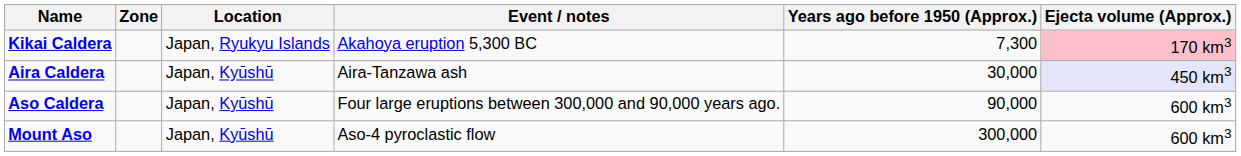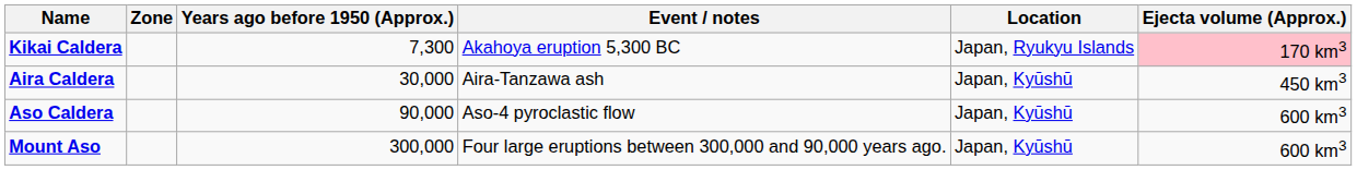columns swapped: Location <-> Years ago before 1950 (Approx.)
Aira Caldera | Ejecta volume (Approx.): lavender background -> no background
Aso Caldera | Event / notes: Four large eruptions between 300,000 and 90,000 years ago. -> Aso-4 pyroclastic flow
Mount Aso | Event / notes: Aso-4 pyroclastic flow -> Four large eruptions between 300,000 and 90,000 years ago.
